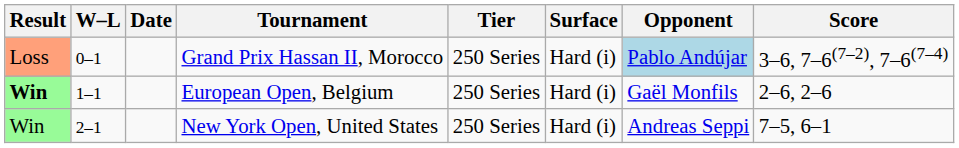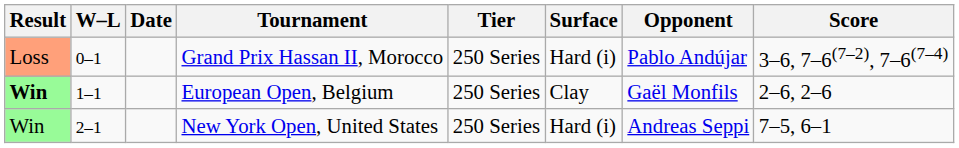Grand Prix Hassan II, Morocco | Opponent: lightblue background -> no background
European Open, Belgium | Surface: Hard (i) -> Clay
